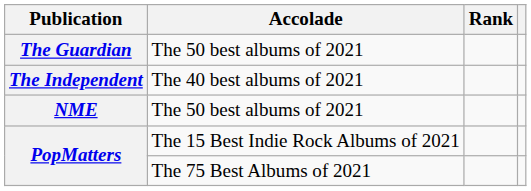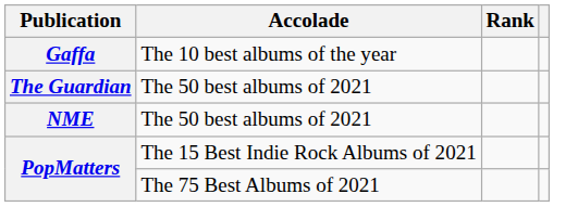+ row: Gaffa | The 10 best albums of the year
- row: The Independent | The 40 best albums of 2021
